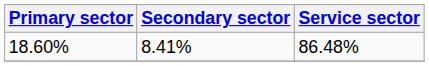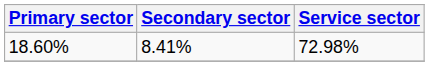18.60% | Service sector: 86.48% -> 72.98%
